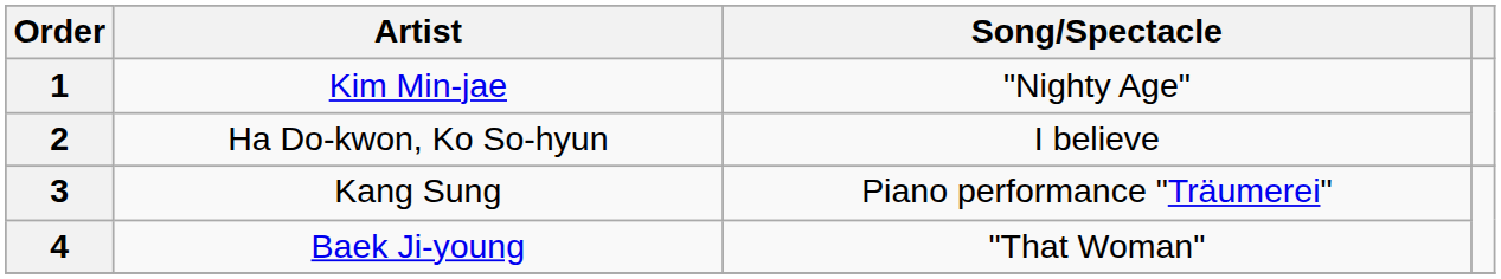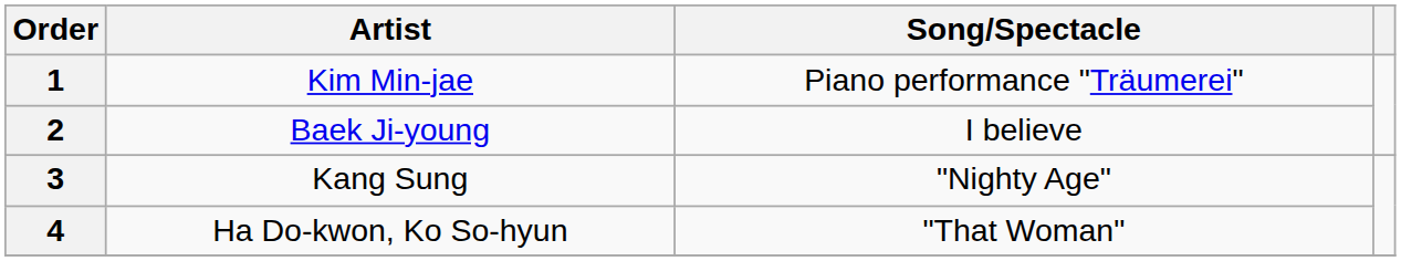1 | Song/Spectacle: "Nighty Age" -> Piano performance "Träumerei"
2 | Artist: Ha Do-kwon, Ko So-hyun -> Baek Ji-young
3 | Song/Spectacle: Piano performance "Träumerei" -> "Nighty Age"
4 | Artist: Baek Ji-young -> Ha Do-kwon, Ko So-hyun
